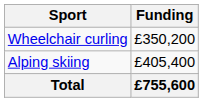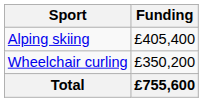rows swapped: Alping skiing <-> Wheelchair curling
